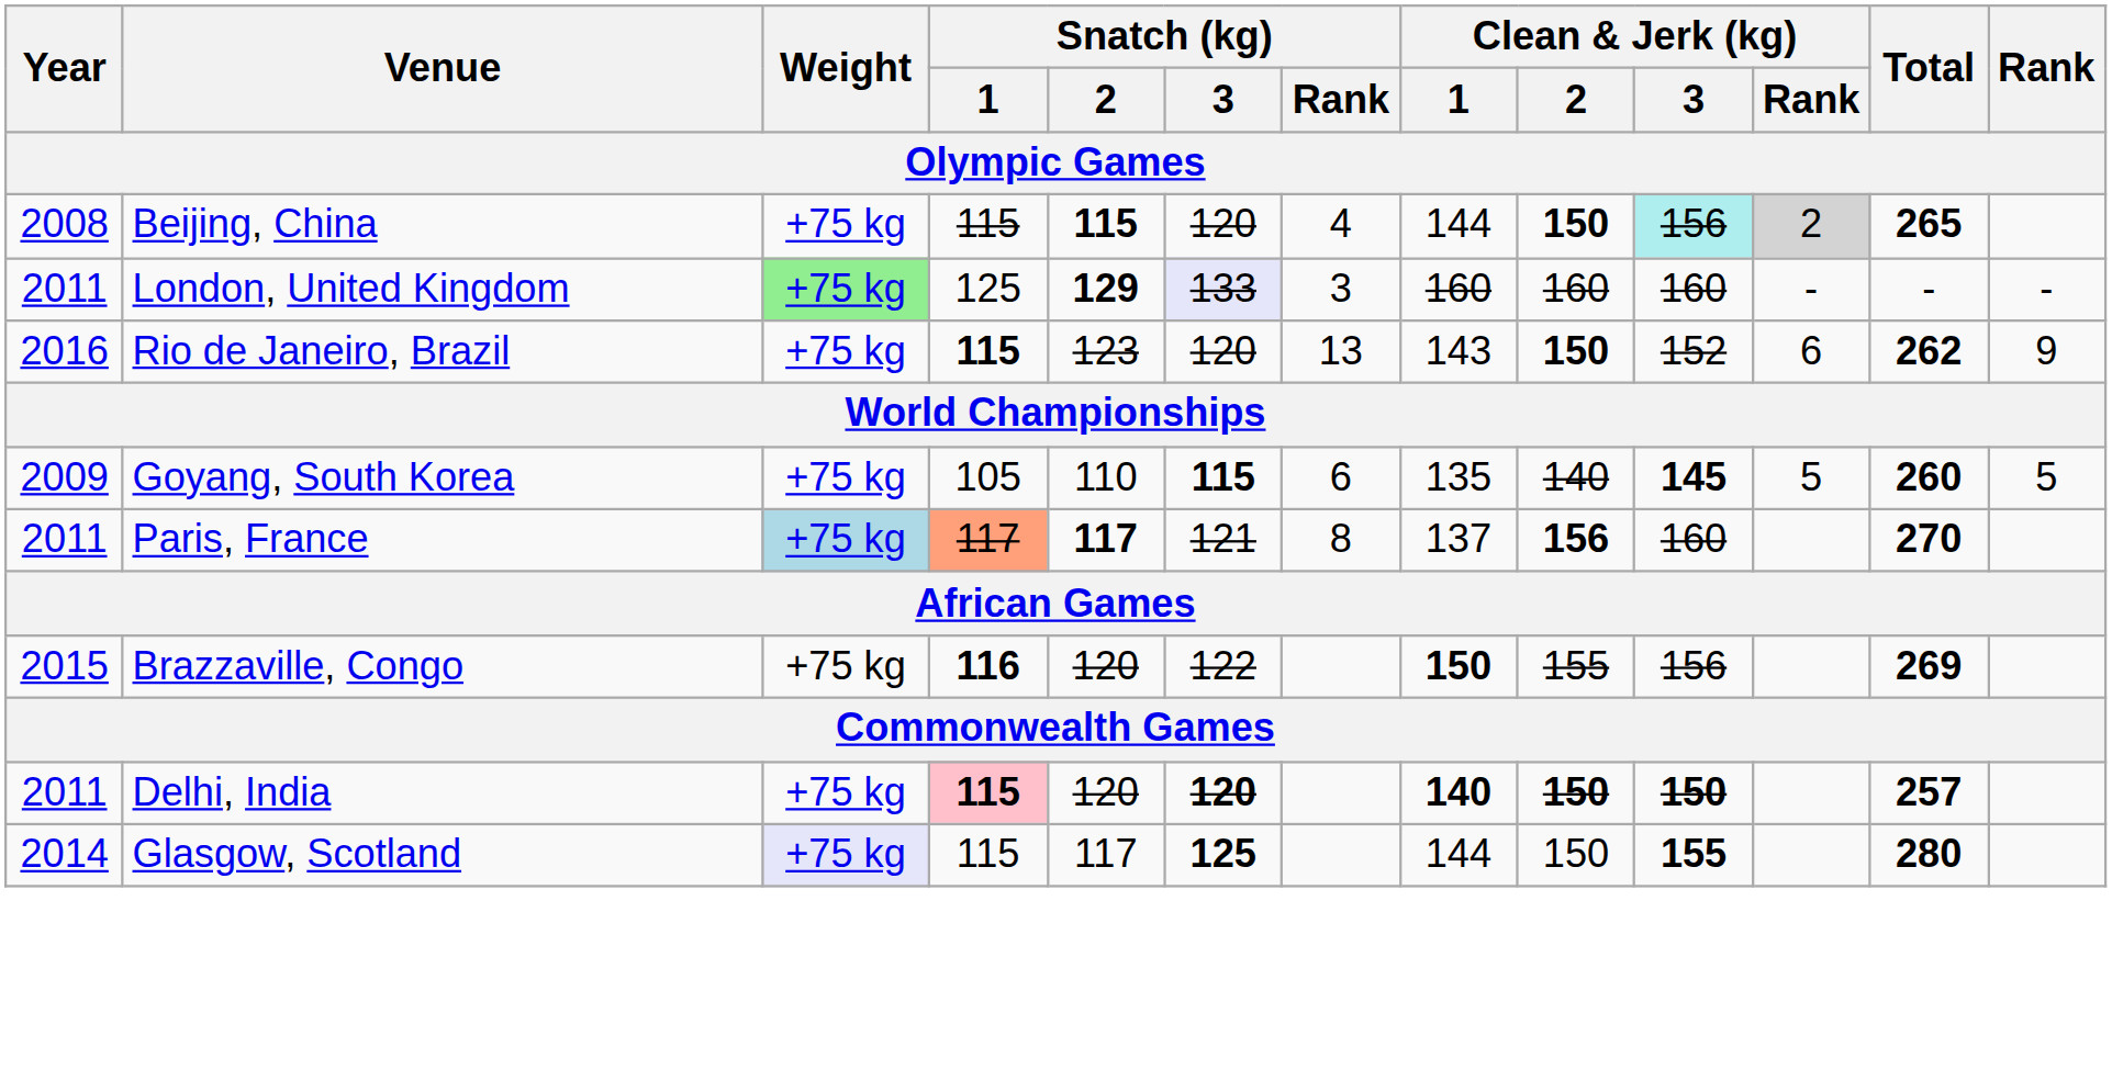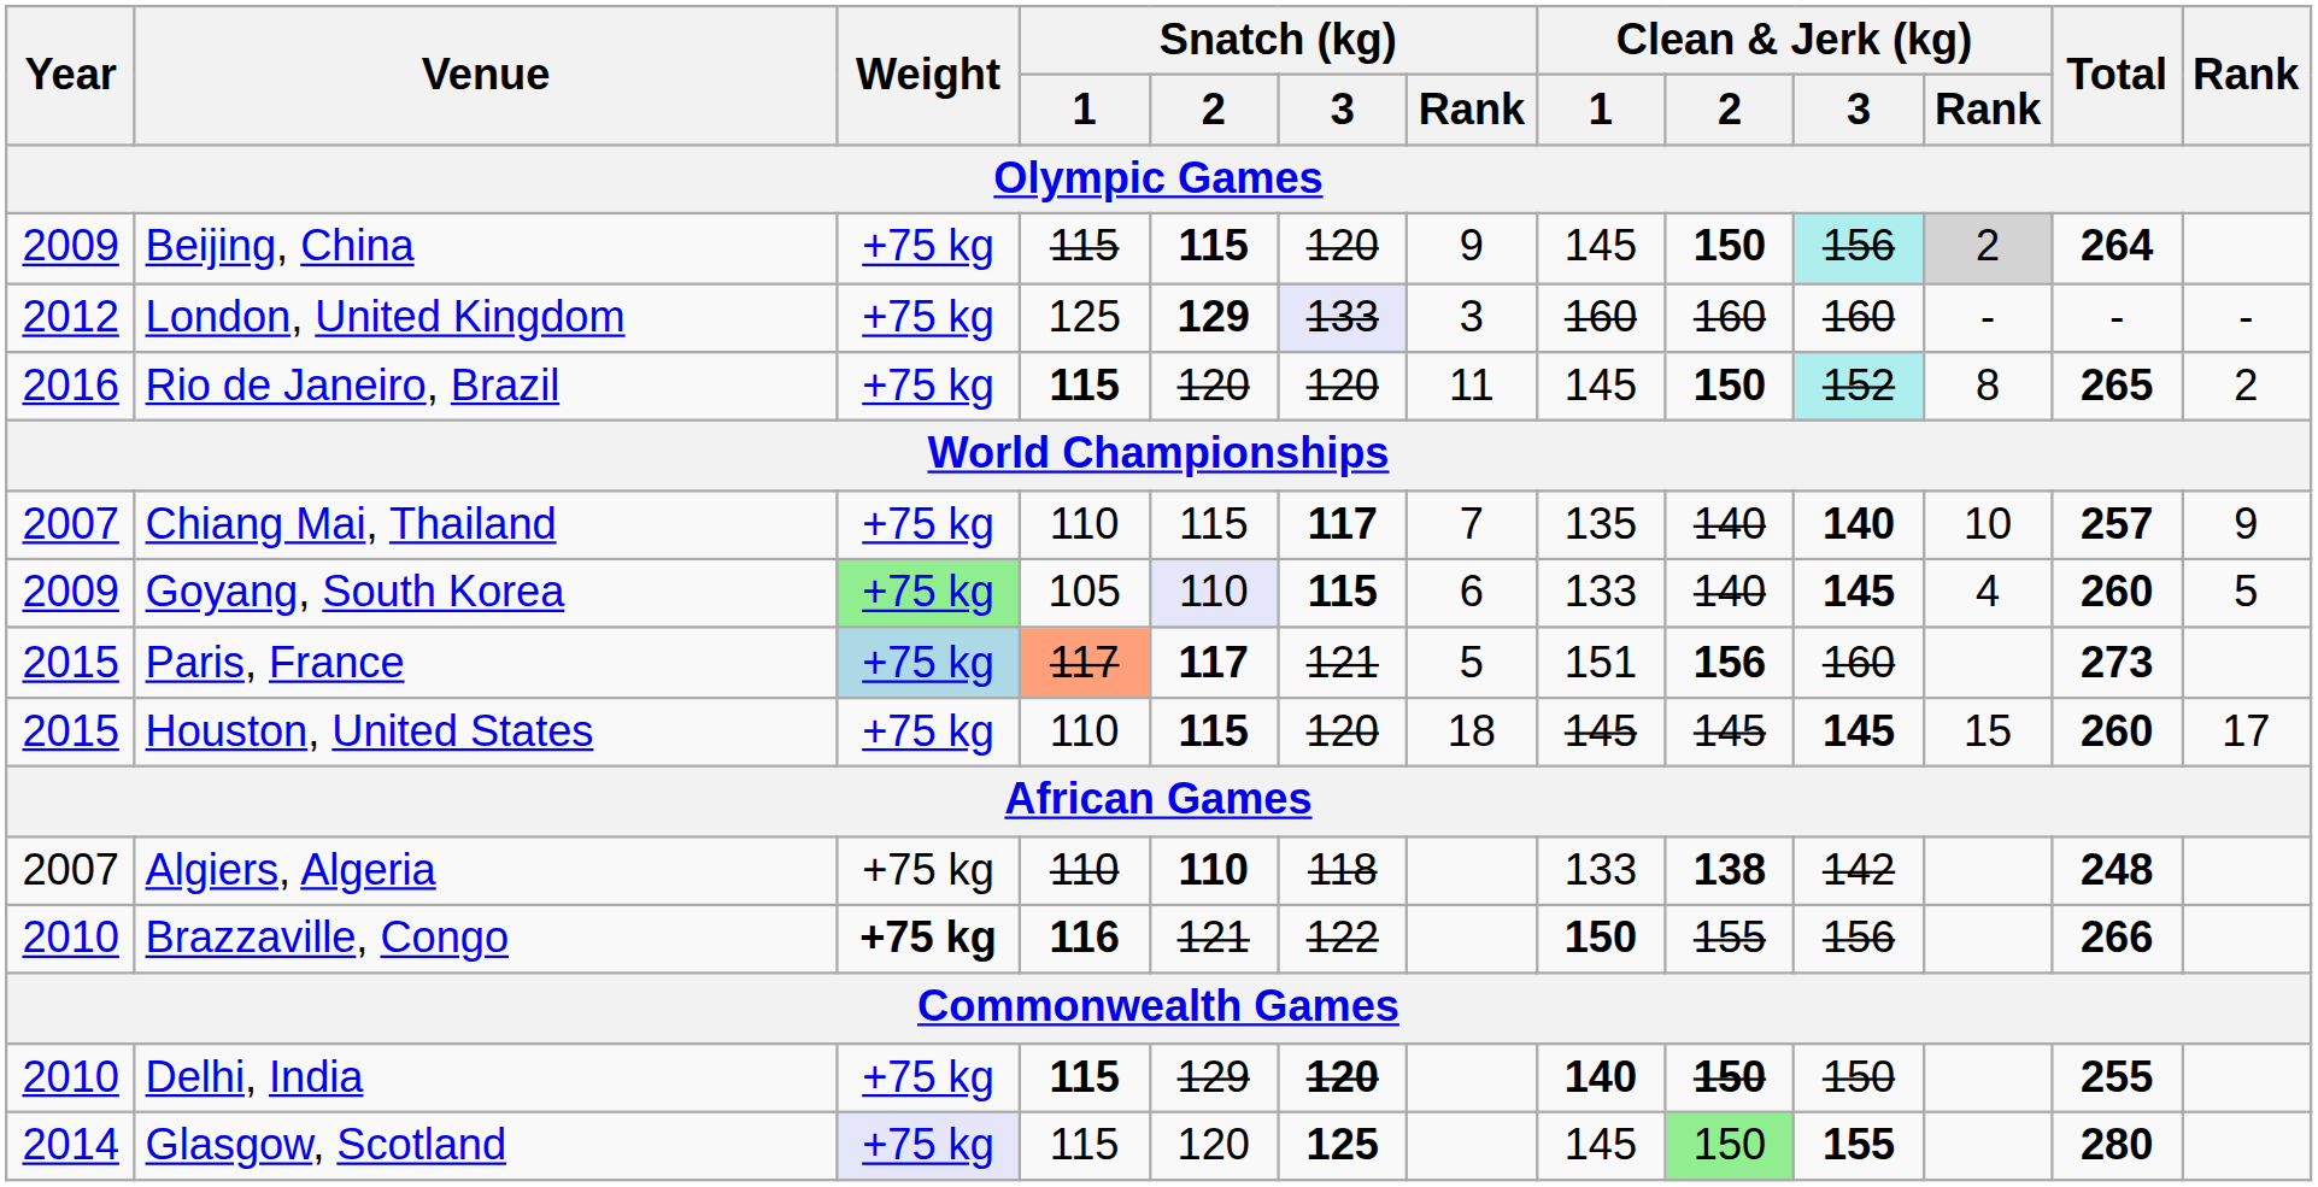Beijing, China | Year: 2008 -> 2009
Beijing, China | Snatch (kg) / Rank: 4 -> 9
Beijing, China | Clean & Jerk (kg) / 1: 144 -> 145
Beijing, China | Total: 265 -> 264
London, United Kingdom | Year: 2011 -> 2012
London, United Kingdom | Weight: lightgreen background -> no background
Rio de Janeiro, Brazil | Snatch (kg) / 2: 123 -> 120
Rio de Janeiro, Brazil | Snatch (kg) / Rank: 13 -> 11
Rio de Janeiro, Brazil | Clean & Jerk (kg) / 1: 143 -> 145
Rio de Janeiro, Brazil | Clean & Jerk (kg) / 3: no background -> paleturquoise background
Rio de Janeiro, Brazil | Clean & Jerk (kg) / Rank: 6 -> 8
Rio de Janeiro, Brazil | Total: 262 -> 265
Rio de Janeiro, Brazil | Rank: 9 -> 2
+ row: 2007 | Chiang Mai, Thailand | +75 kg | 110 | 115 | 117 | 7 | 135 | 140 | 140 | 10 | 257 | 9
Goyang, South Korea | Weight: no background -> lightgreen background
Goyang, South Korea | Snatch (kg) / 2: no background -> lavender background
Goyang, South Korea | Clean & Jerk (kg) / 1: 135 -> 133
Goyang, South Korea | Clean & Jerk (kg) / Rank: 5 -> 4
Paris, France | Year: 2011 -> 2015
Paris, France | Snatch (kg) / Rank: 8 -> 5
Paris, France | Clean & Jerk (kg) / 1: 137 -> 151
Paris, France | Total: 270 -> 273
+ row: 2015 | Houston, United States | +75 kg | 110 | 115 | 120 | 18 | 145 | 145 | 145 | 15 | 260 | 17
+ row: 2007 | Algiers, Algeria | +75 kg | 110 | 110 | 118 | 133 | 138 | 142 | 248
Brazzaville, Congo | Year: 2015 -> 2010
Brazzaville, Congo | Weight: normal -> bold
Brazzaville, Congo | Snatch (kg) / 2: 120 -> 121
Brazzaville, Congo | Total: 269 -> 266
Delhi, India | Year: 2011 -> 2010
Delhi, India | Snatch (kg) / 1: pink background -> no background
Delhi, India | Snatch (kg) / 2: 120 -> 129
Delhi, India | Clean & Jerk (kg) / 3: bold -> normal
Delhi, India | Total: 257 -> 255
Glasgow, Scotland | Snatch (kg) / 2: 117 -> 120
Glasgow, Scotland | Clean & Jerk (kg) / 1: 144 -> 145
Glasgow, Scotland | Clean & Jerk (kg) / 2: no background -> lightgreen background
